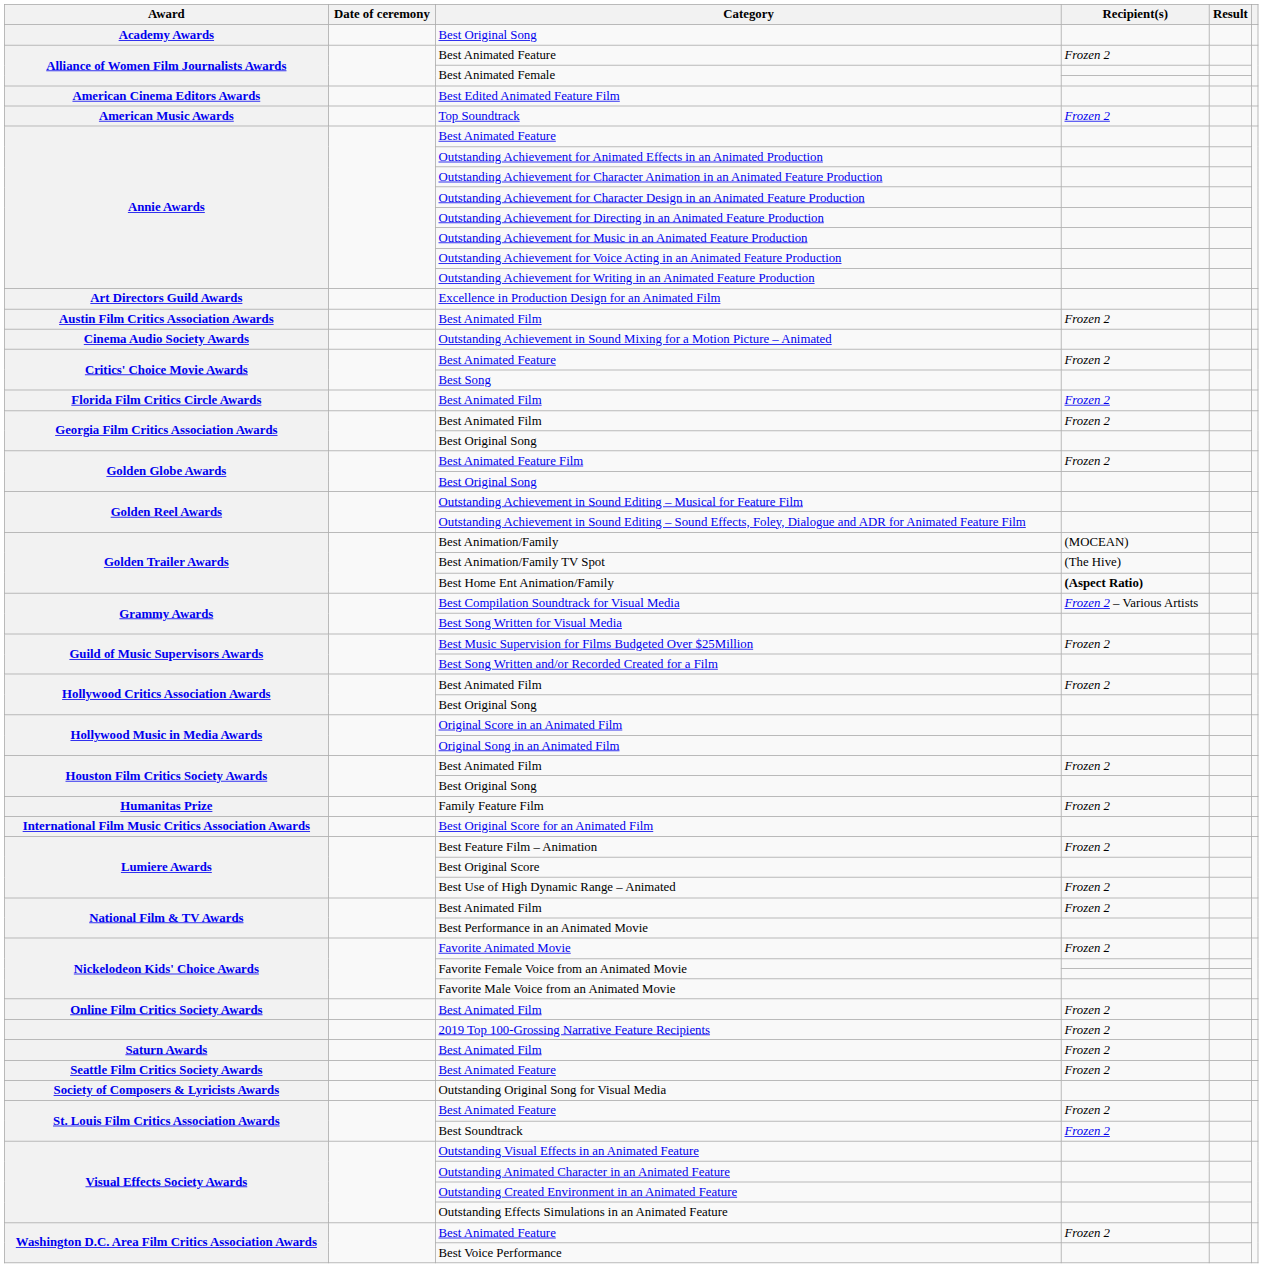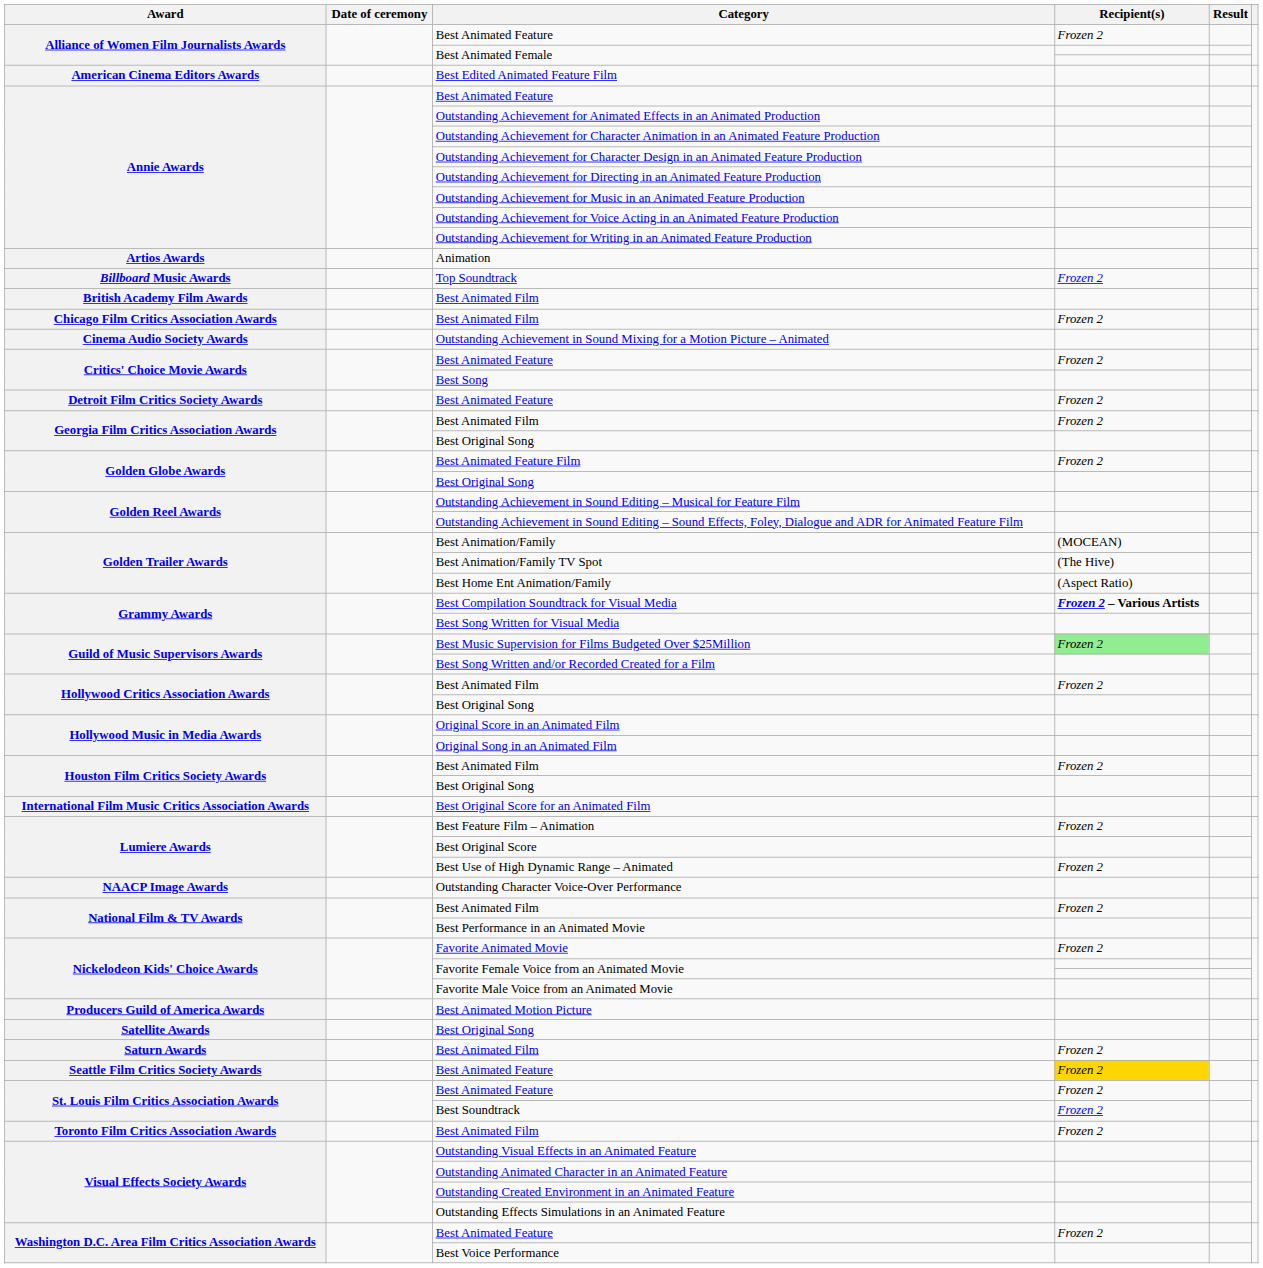- row: Academy Awards | Best Original Song
- row: American Music Awards | Top Soundtrack | Frozen 2
- row: Art Directors Guild Awards | Excellence in Production Design for an Animated Film
+ row: Artios Awards | Animation
- row: Austin Film Critics Association Awards | Best Animated Film | Frozen 2
+ row: Billboard Music Awards | Top Soundtrack | Frozen 2
+ row: British Academy Film Awards | Best Animated Film
+ row: Chicago Film Critics Association Awards | Best Animated Film | Frozen 2
+ row: Detroit Film Critics Society Awards | Best Animated Feature | Frozen 2
- row: Florida Film Critics Circle Awards | Best Animated Film | Frozen 2
Best Home Ent Animation/Family | Recipient(s): bold -> normal
Best Compilation Soundtrack for Visual Media | Recipient(s): normal -> bold
Best Music Supervision for Films Budgeted Over $25Million | Recipient(s): no background -> lightgreen background
- row: Humanitas Prize | Family Feature Film | Frozen 2
+ row: NAACP Image Awards | Outstanding Character Voice-Over Performance
- row: Online Film Critics Society Awards | Best Animated Film | Frozen 2
+ row: Producers Guild of America Awards | Best Animated Motion Picture
- row: 2019 Top 100-Grossing Narrative Feature Recipients | Frozen 2
+ row: Satellite Awards | Best Original Song
Seattle Film Critics Society Awards / Best Animated Feature | Recipient(s): no background -> gold background
- row: Society of Composers & Lyricists Awards | Outstanding Original Song for Visual Media
+ row: Toronto Film Critics Association Awards | Best Animated Film | Frozen 2
